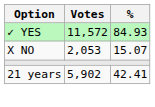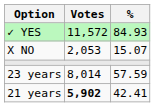+ row: 23 years | 8,014 | 57.59
21 years | Votes: normal -> bold
